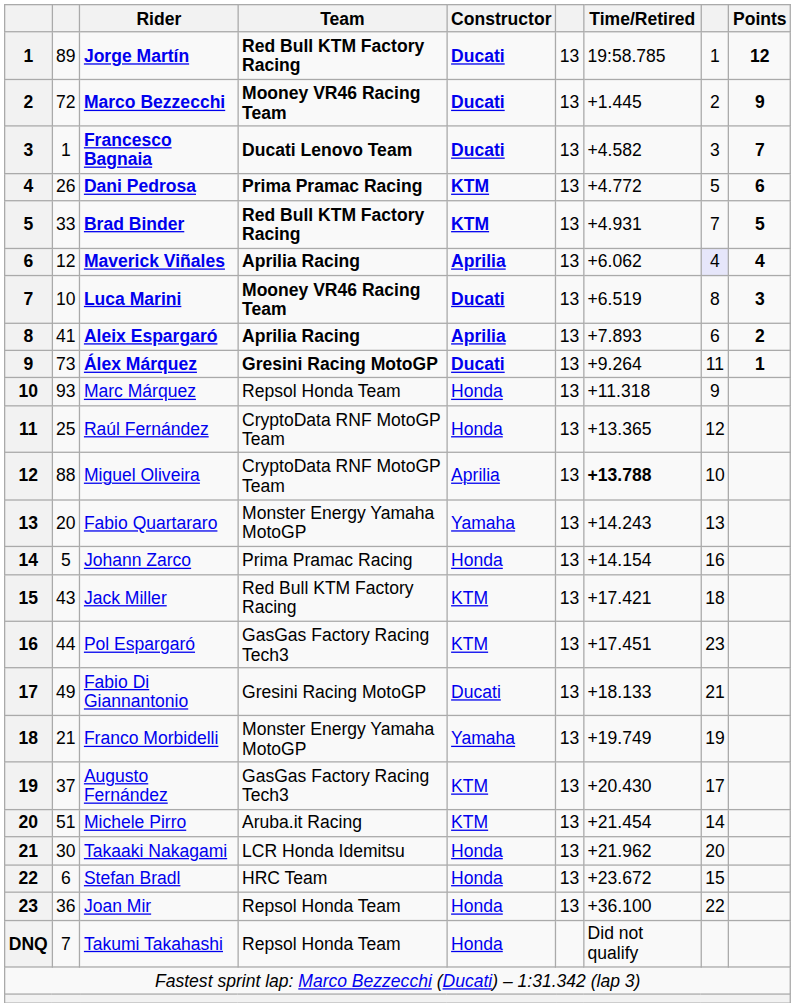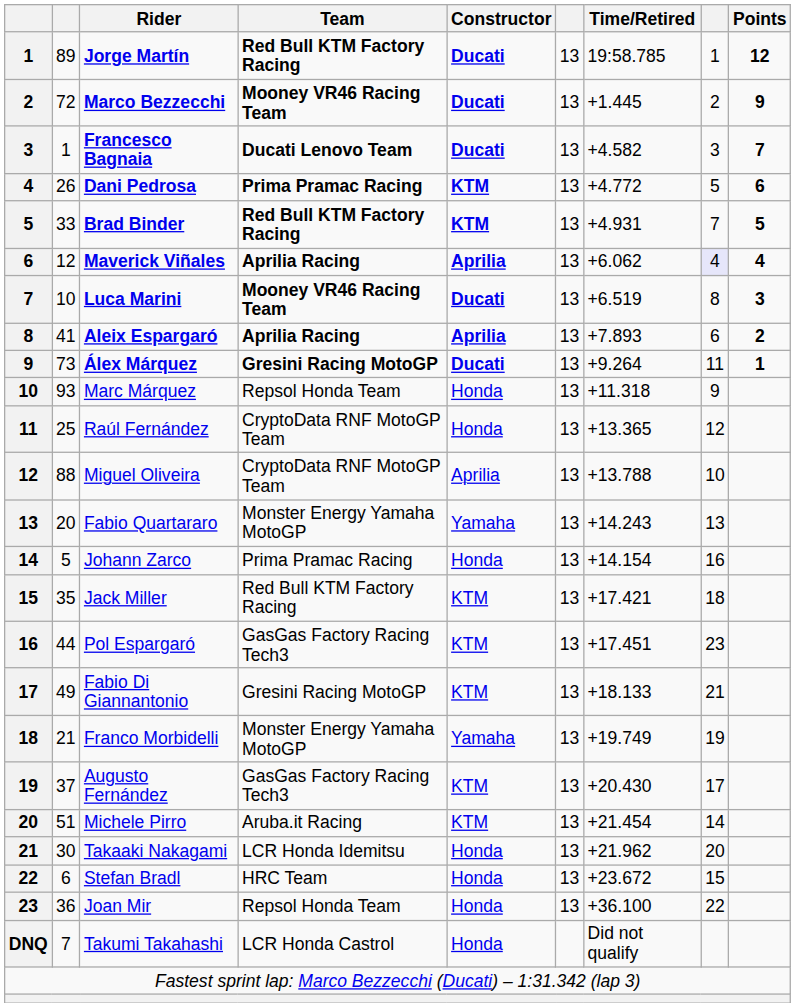Miguel Oliveira | Time/Retired: bold -> normal
Jack Miller | column 2: 43 -> 35
Fabio Di Giannantonio | Constructor: Ducati -> KTM
Takumi Takahashi | Team: Repsol Honda Team -> LCR Honda Castrol
